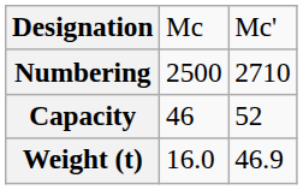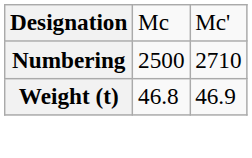- row: Capacity | 46 | 52
Weight (t) | column 2: 16.0 -> 46.8
